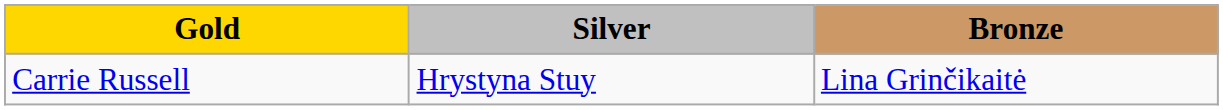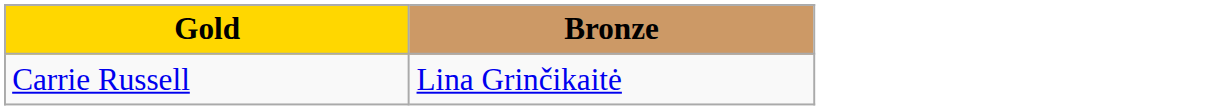- column: Silver | Hrystyna Stuy
